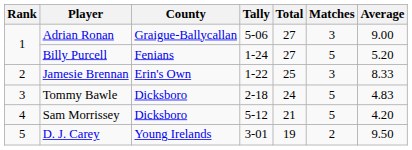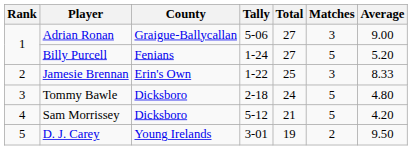Tommy Bawle | Average: 4.83 -> 4.80
